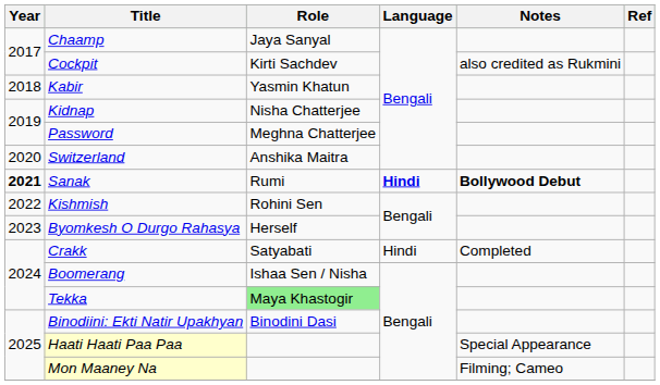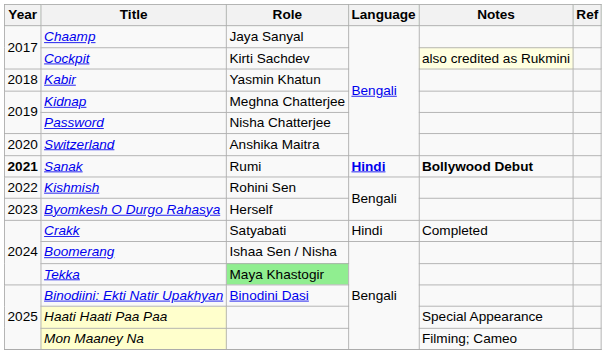Cockpit | Notes: no background -> lightyellow background
Kidnap | Role: Nisha Chatterjee -> Meghna Chatterjee
Password | Role: Meghna Chatterjee -> Nisha Chatterjee
